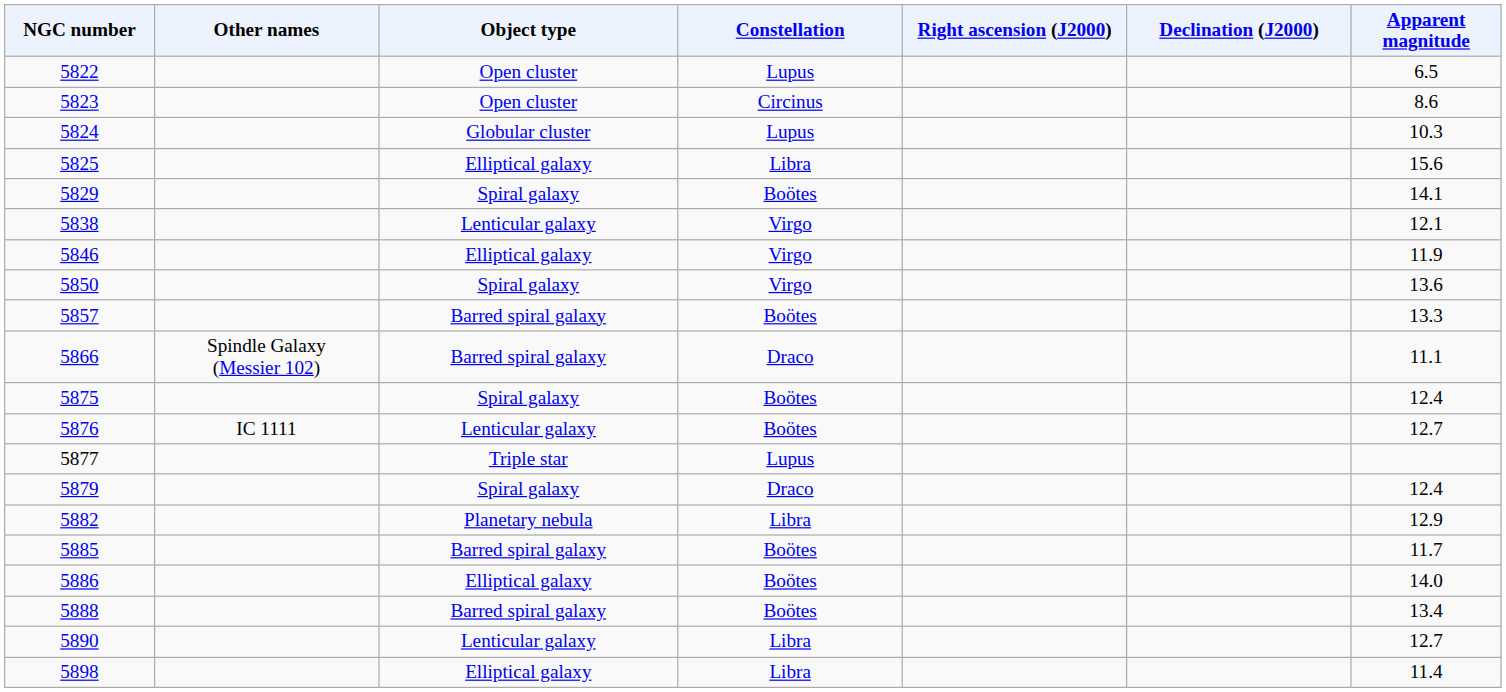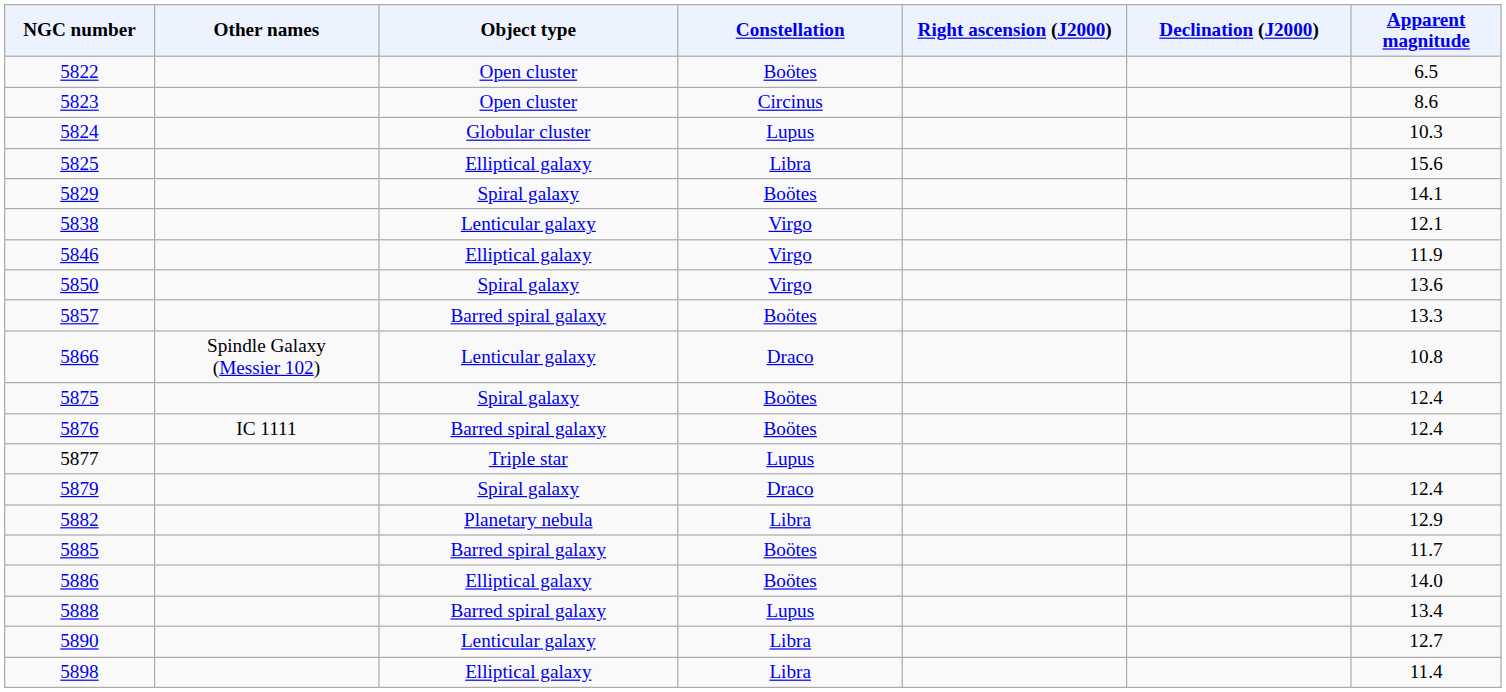5822 | Constellation: Lupus -> Boötes
5866 | Object type: Barred spiral galaxy -> Lenticular galaxy
5866 | Apparent magnitude: 11.1 -> 10.8
5876 | Object type: Lenticular galaxy -> Barred spiral galaxy
5876 | Apparent magnitude: 12.7 -> 12.4
5888 | Constellation: Boötes -> Lupus
